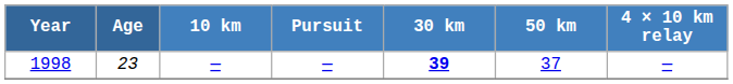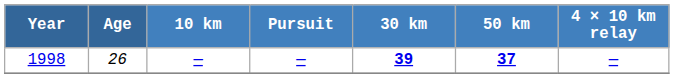1998 | Age: 23 -> 26
1998 | 50 km: normal -> bold
